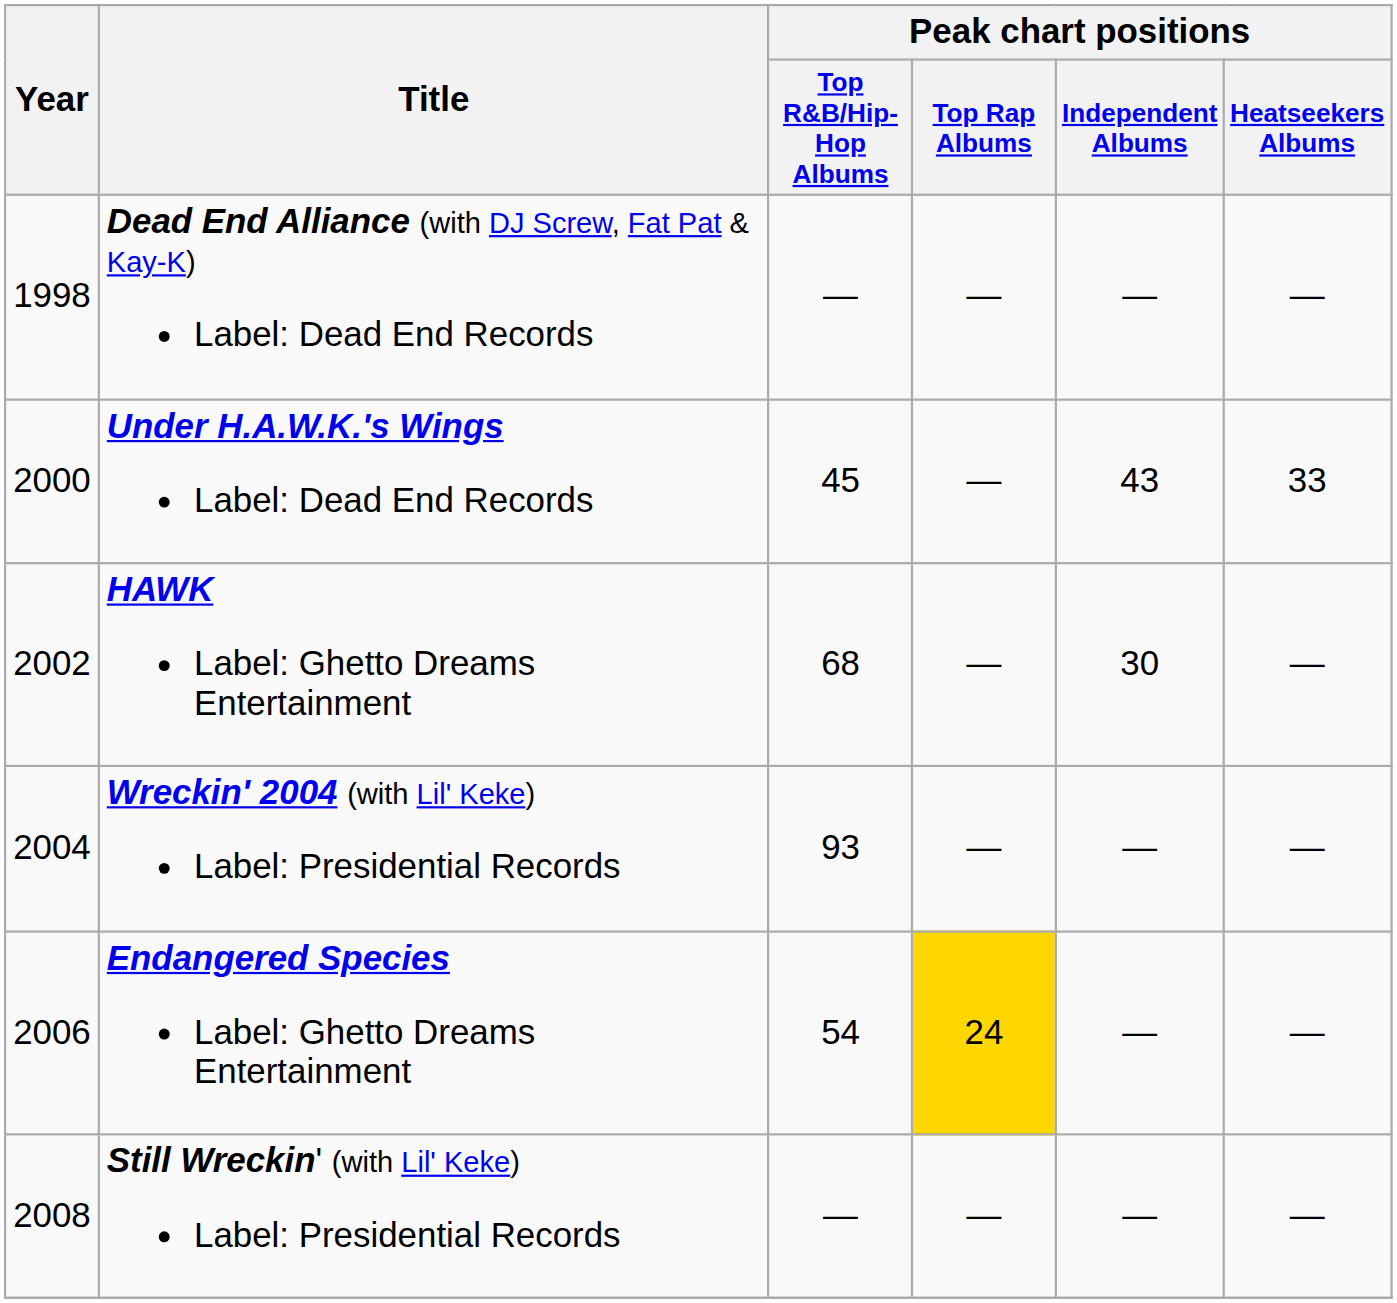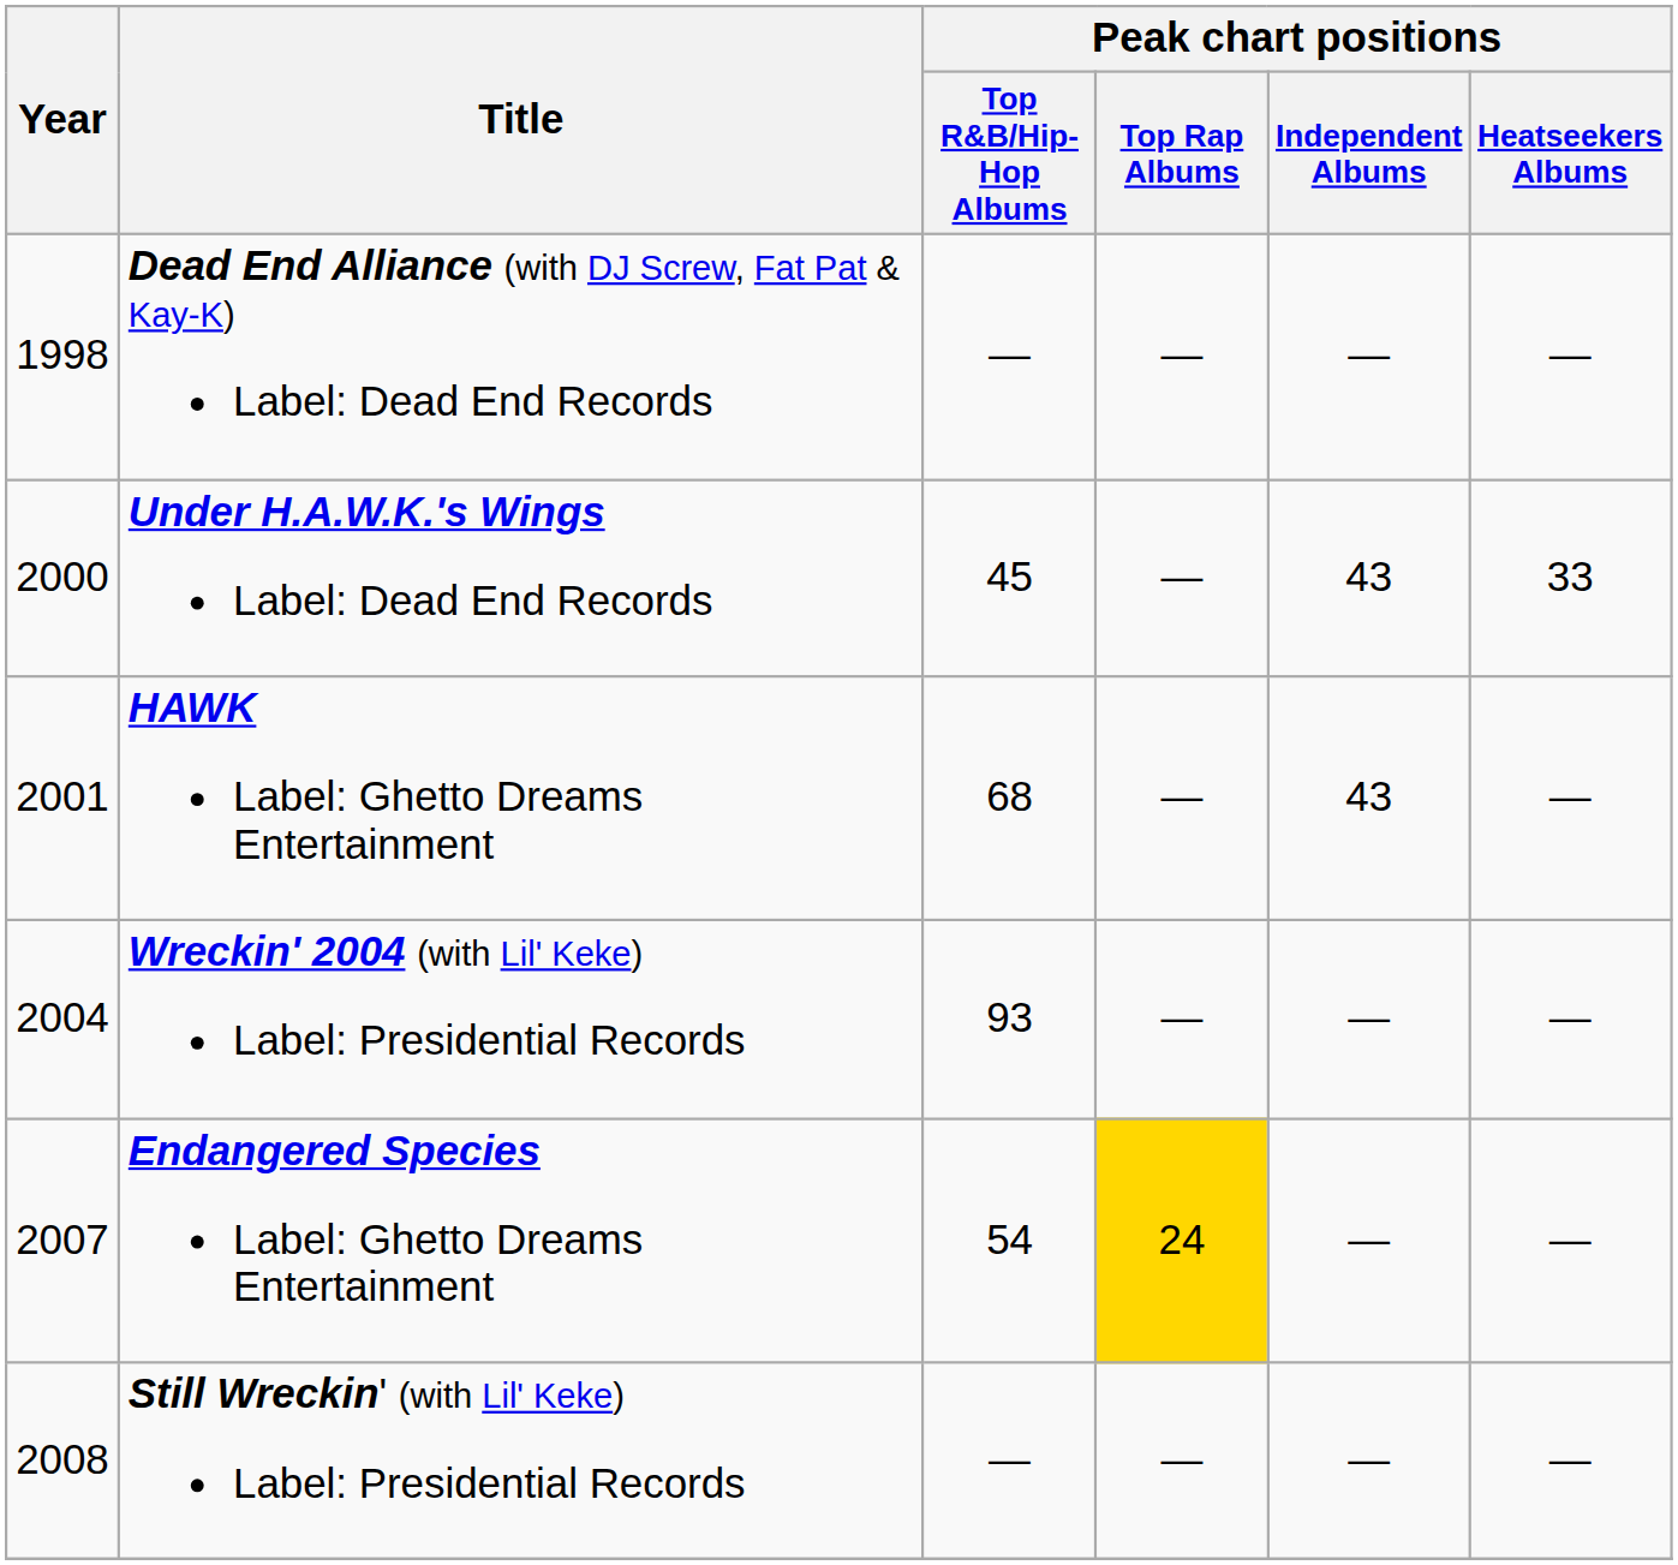HAWK Label: Ghetto Dreams Entertainment | Year: 2002 -> 2001
HAWK Label: Ghetto Dreams Entertainment | Peak chart positions / Independent Albums: 30 -> 43
Endangered Species Label: Ghetto Dreams Entertainment | Year: 2006 -> 2007
